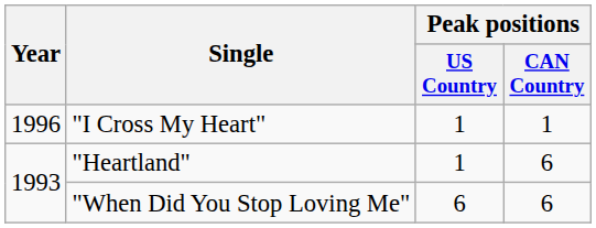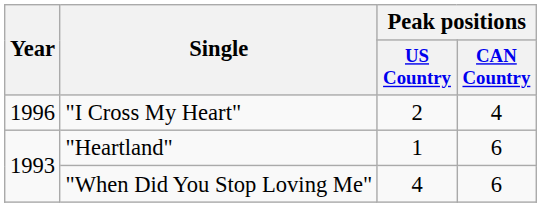"I Cross My Heart" | Peak positions / US Country: 1 -> 2
"I Cross My Heart" | Peak positions / CAN Country: 1 -> 4
"When Did You Stop Loving Me" | Peak positions / US Country: 6 -> 4
